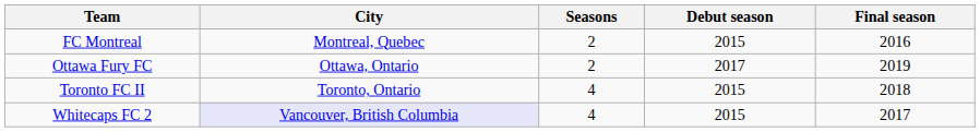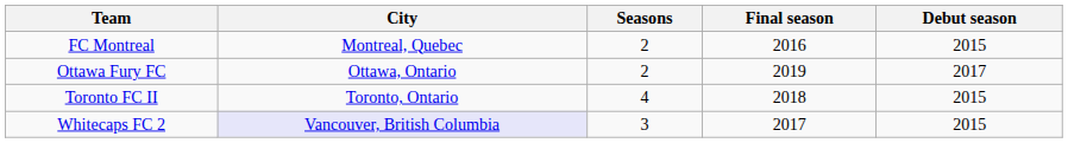columns swapped: Debut season <-> Final season
Whitecaps FC 2 | Seasons: 4 -> 3
